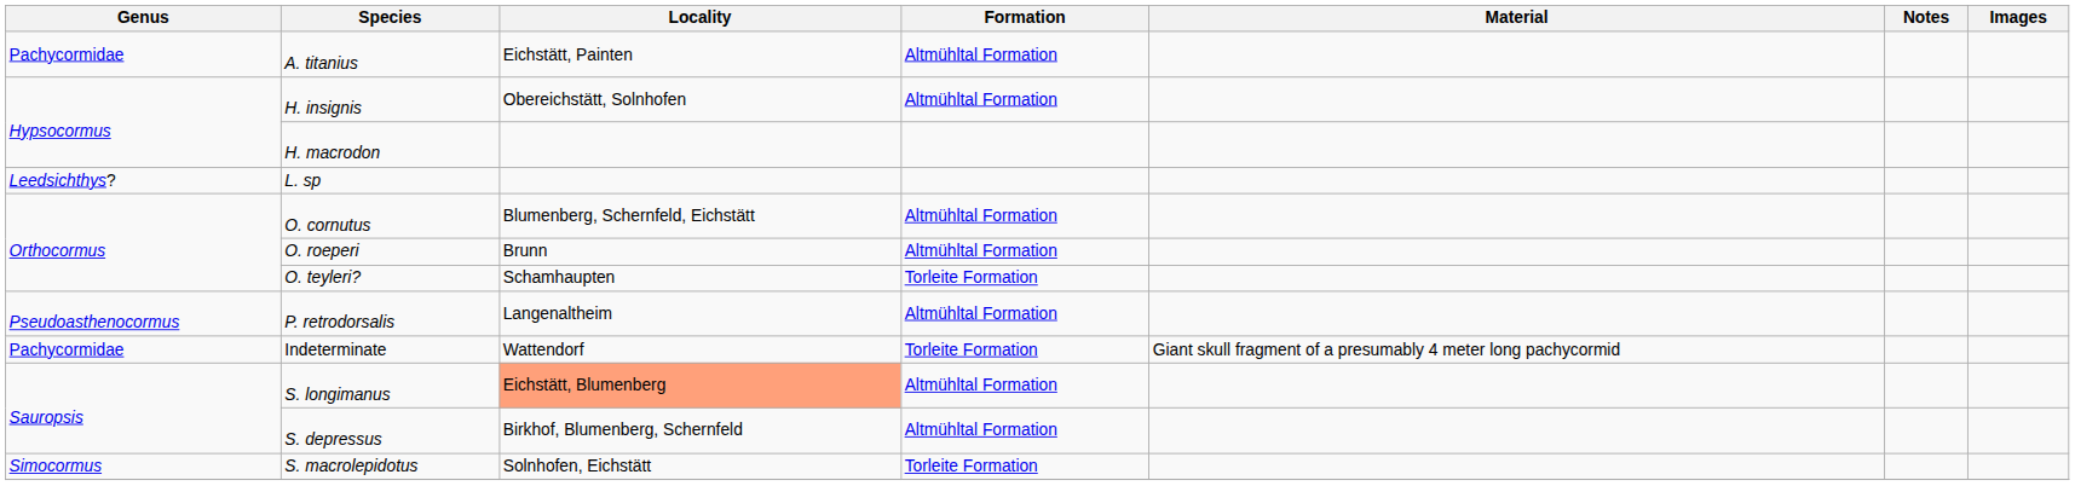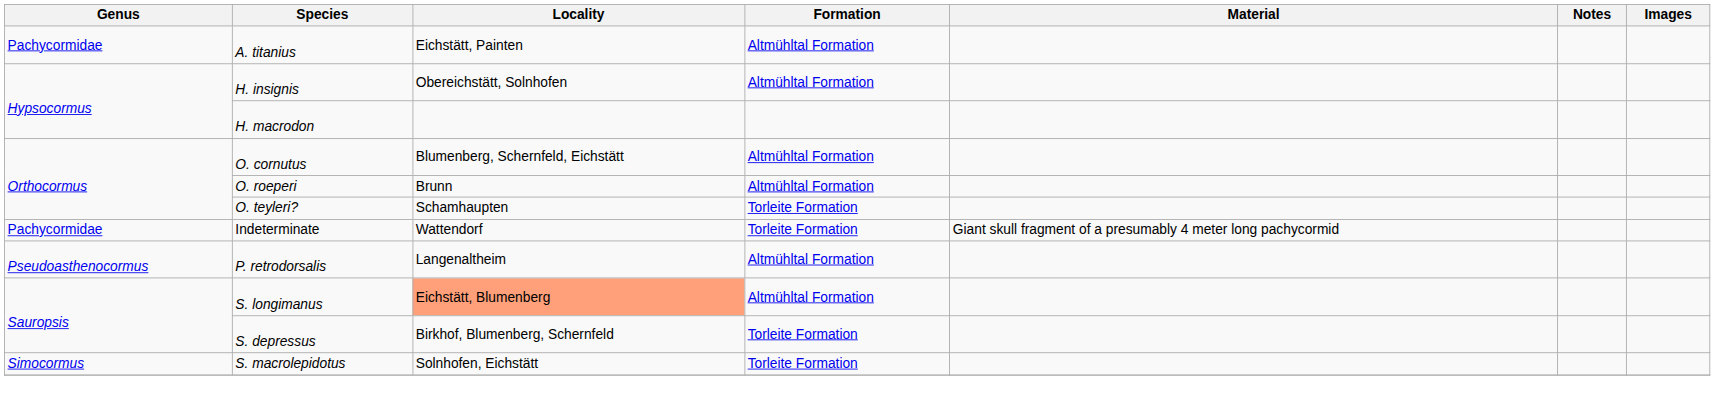- row: Leedsichthys? | L. sp
rows swapped: P. retrodorsalis <-> Indeterminate
S. depressus | Formation: Altmühltal Formation -> Torleite Formation
